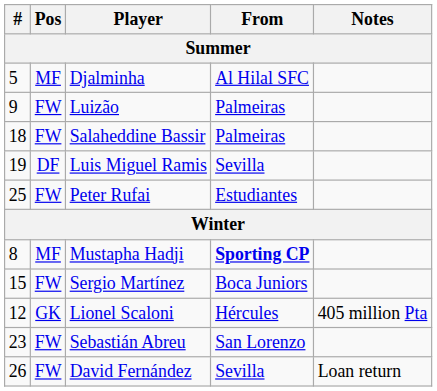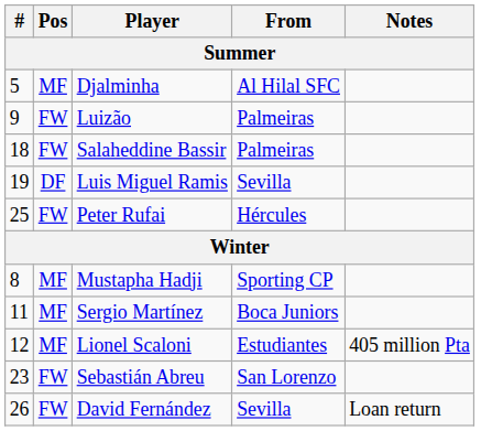Peter Rufai | From: Estudiantes -> Hércules
Mustapha Hadji | From: bold -> normal
Sergio Martínez | #: 15 -> 11
Sergio Martínez | Pos: FW -> MF
Lionel Scaloni | Pos: GK -> MF
Lionel Scaloni | From: Hércules -> Estudiantes
